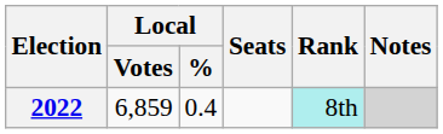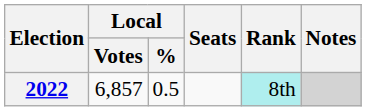2022 | Local / Votes: 6,859 -> 6,857
2022 | Local / %: 0.4 -> 0.5
